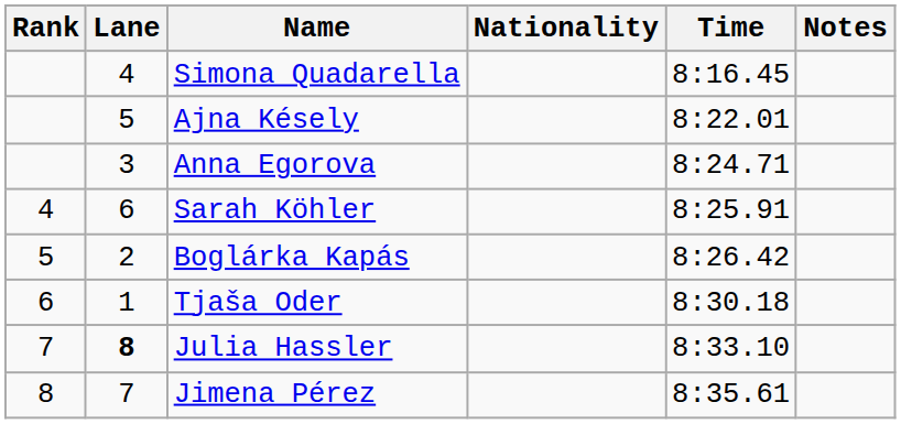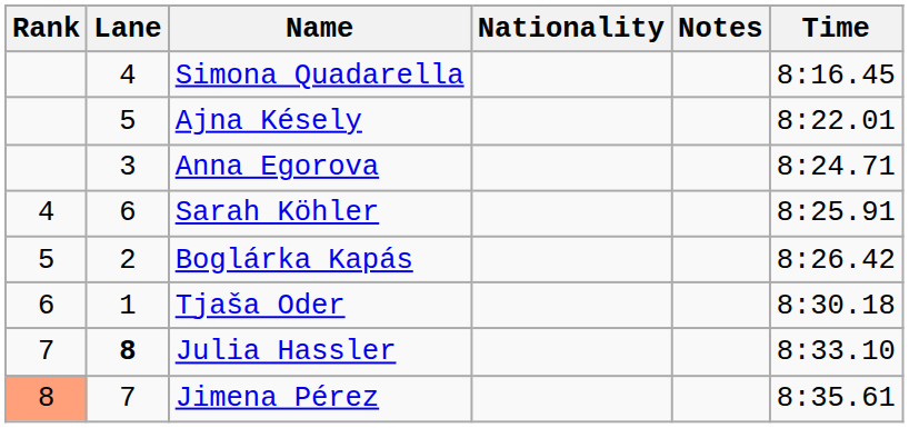columns swapped: Time <-> Notes
Jimena Pérez | Rank: no background -> lightsalmon background
